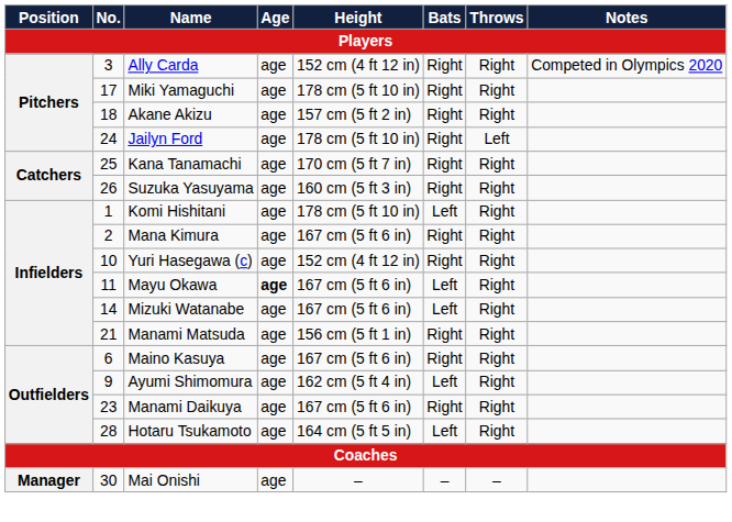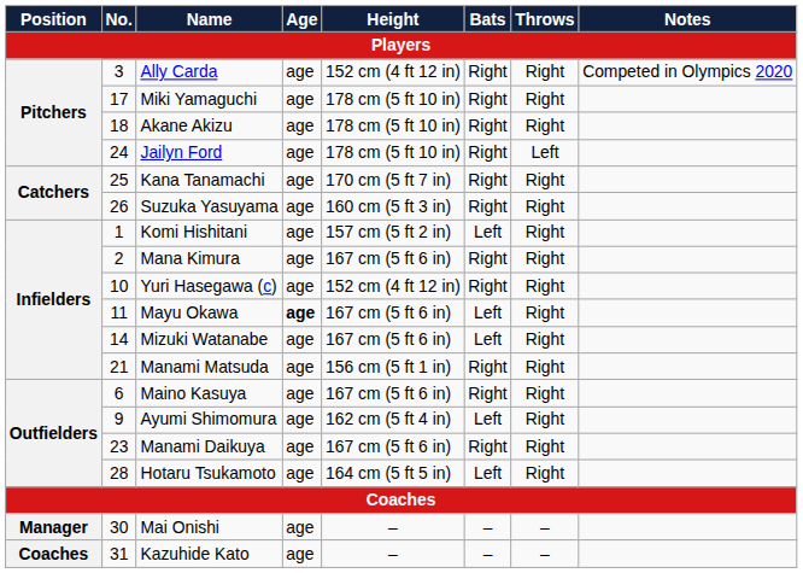Akane Akizu | Height: 157 cm (5 ft 2 in) -> 178 cm (5 ft 10 in)
Komi Hishitani | Height: 178 cm (5 ft 10 in) -> 157 cm (5 ft 2 in)
+ row: Coaches | 31 | Kazuhide Kato | age | – | – | –
